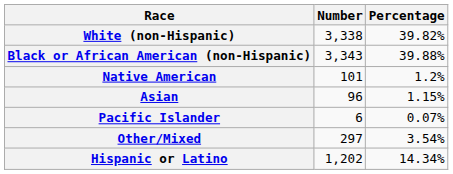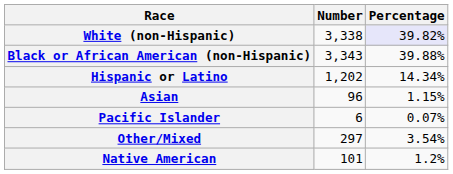White (non-Hispanic) | Percentage: no background -> lavender background
rows swapped: Native American <-> Hispanic or Latino
